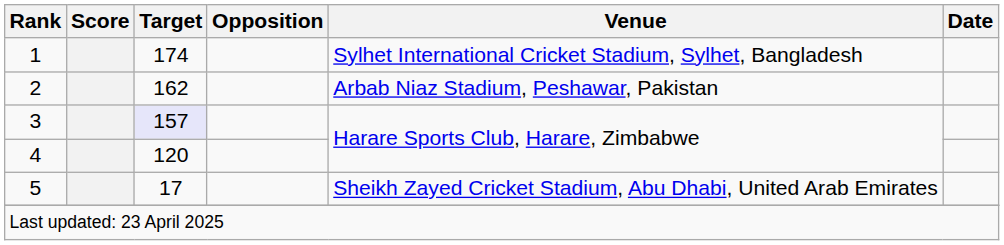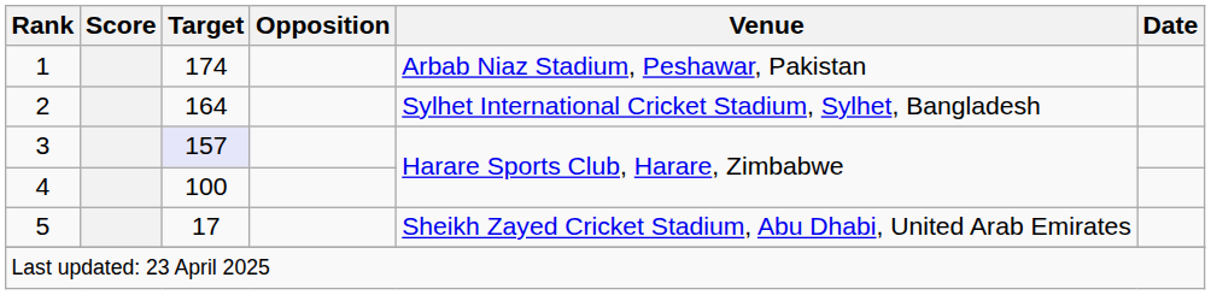1 | Venue: Sylhet International Cricket Stadium, Sylhet, Bangladesh -> Arbab Niaz Stadium, Peshawar, Pakistan
2 | Target: 162 -> 164
2 | Venue: Arbab Niaz Stadium, Peshawar, Pakistan -> Sylhet International Cricket Stadium, Sylhet, Bangladesh
4 | Target: 120 -> 100
